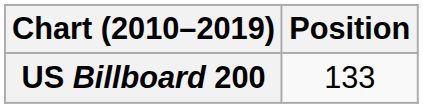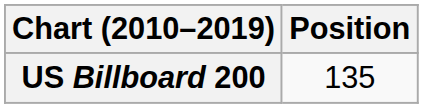US Billboard 200 | Position: 133 -> 135
